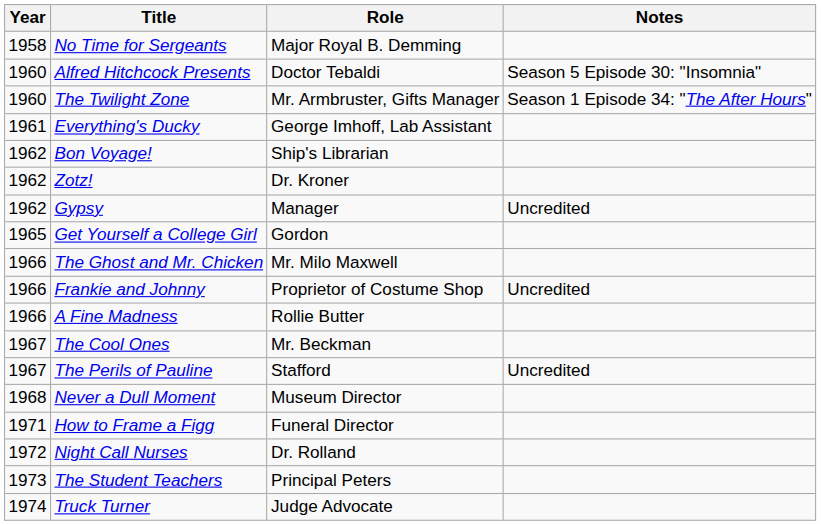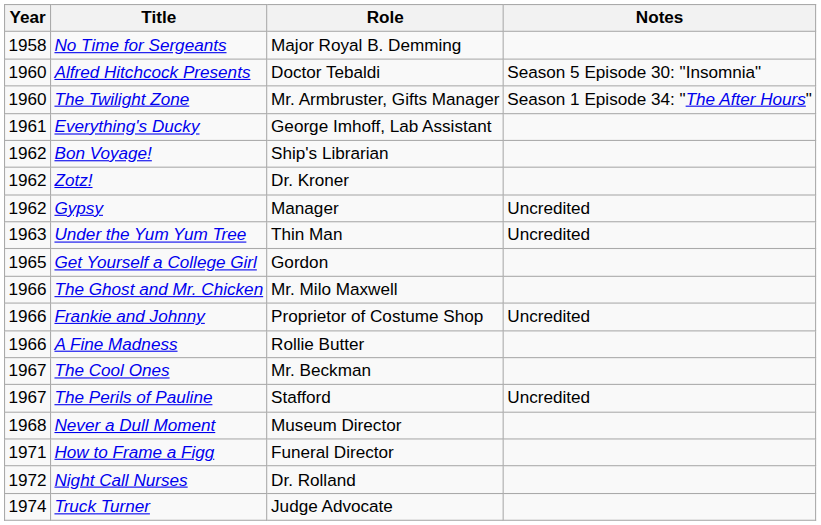+ row: 1963 | Under the Yum Yum Tree | Thin Man | Uncredited
- row: 1973 | The Student Teachers | Principal Peters
